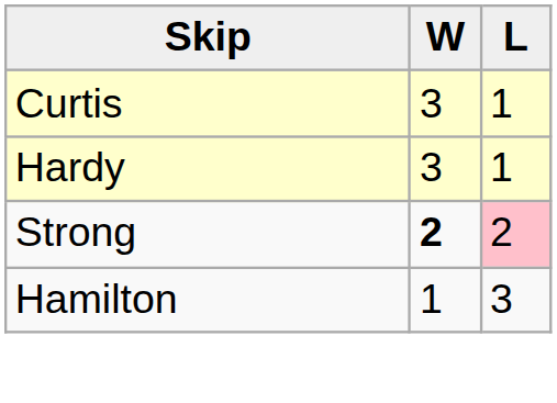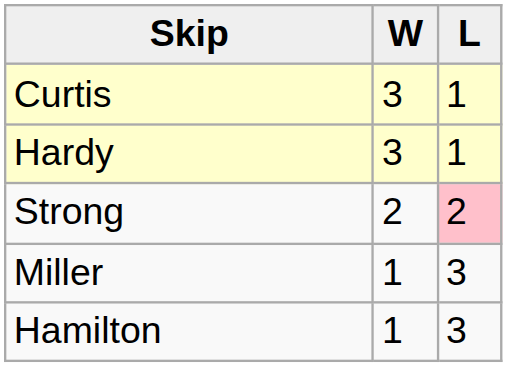Strong | W: bold -> normal
+ row: Miller | 1 | 3
